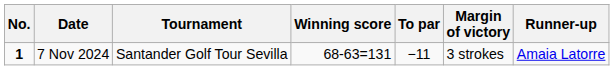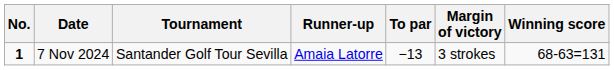columns swapped: Winning score <-> Runner-up
7 Nov 2024 | To par: −11 -> −13
